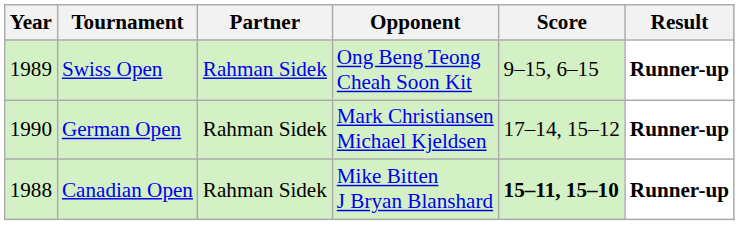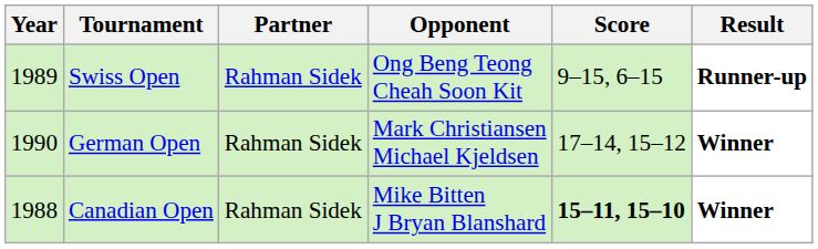German Open | Result: Runner-up -> Winner
Canadian Open | Result: Runner-up -> Winner
